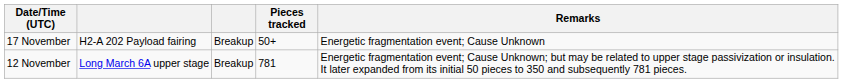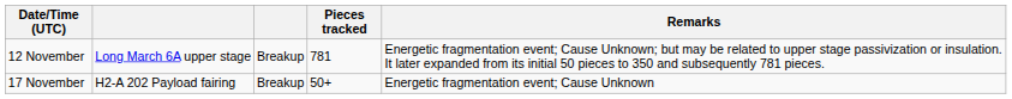rows swapped: 12 November <-> 17 November
